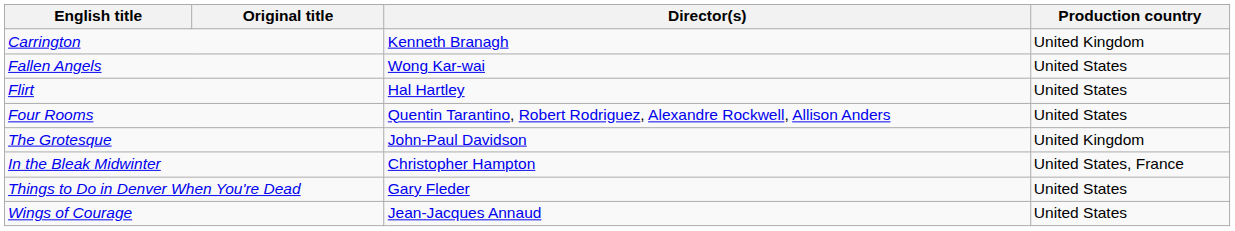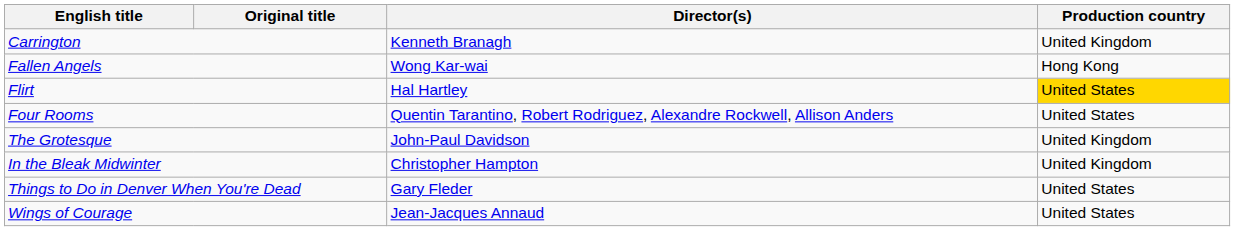Fallen Angels | Production country: United States -> Hong Kong
Flirt | Production country: no background -> gold background
In the Bleak Midwinter | Production country: United States, France -> United Kingdom
